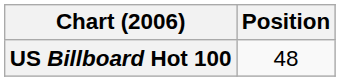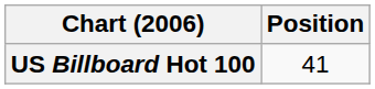US Billboard Hot 100 | Position: 48 -> 41
